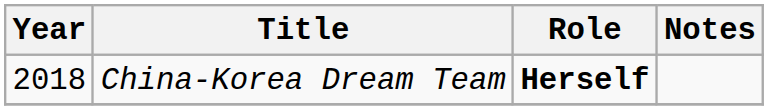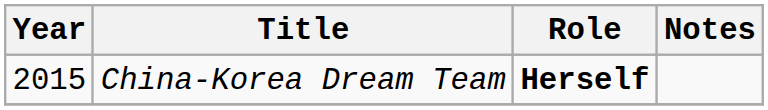China-Korea Dream Team | Year: 2018 -> 2015
